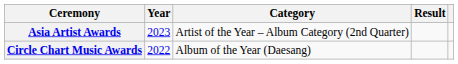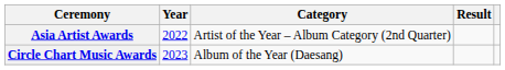Asia Artist Awards | Year: 2023 -> 2022
Circle Chart Music Awards | Year: 2022 -> 2023
